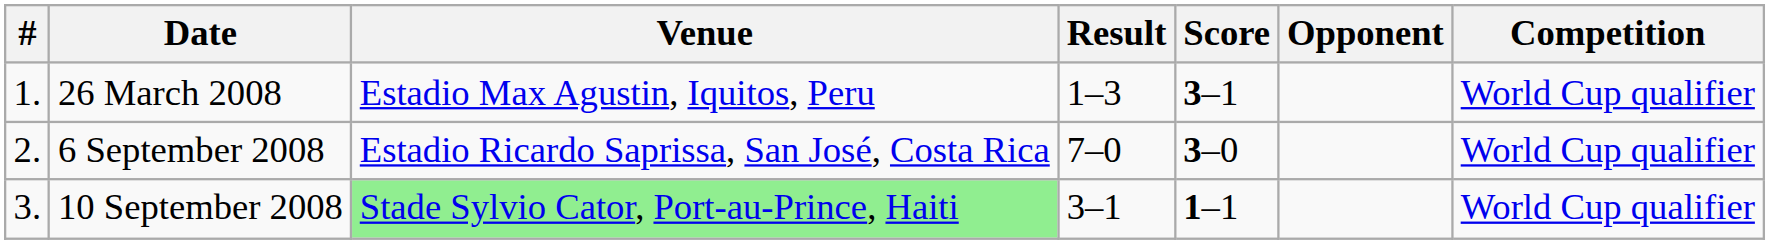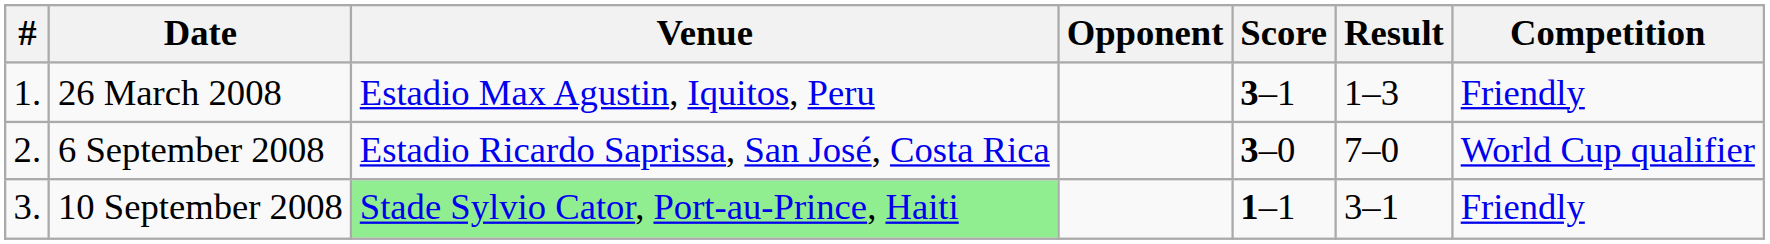columns swapped: Opponent <-> Result
26 March 2008 | Competition: World Cup qualifier -> Friendly
10 September 2008 | Competition: World Cup qualifier -> Friendly
